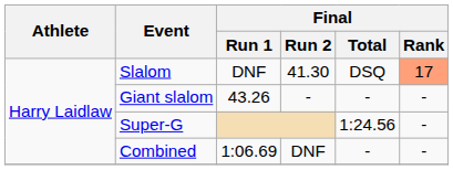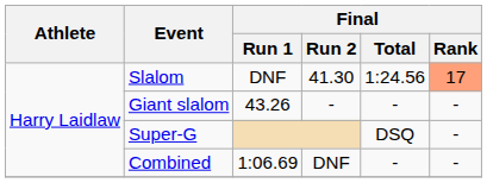Slalom | Final / Total: DSQ -> 1:24.56
Super-G | Final / Total: 1:24.56 -> DSQ
